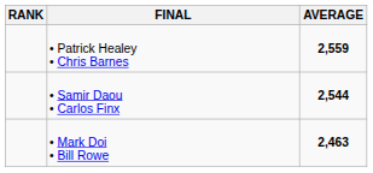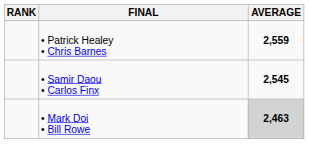• Samir Daou • Carlos Finx | AVERAGE: 2,544 -> 2,545
• Mark Doi • Bill Rowe | AVERAGE: no background -> lightgrey background
